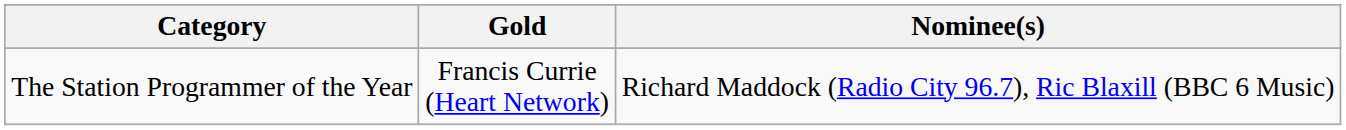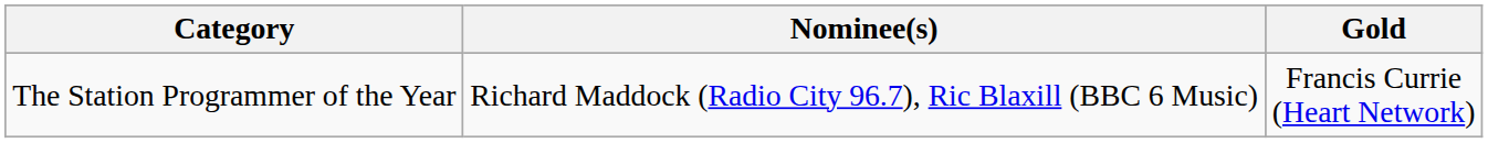columns swapped: Gold <-> Nominee(s)
